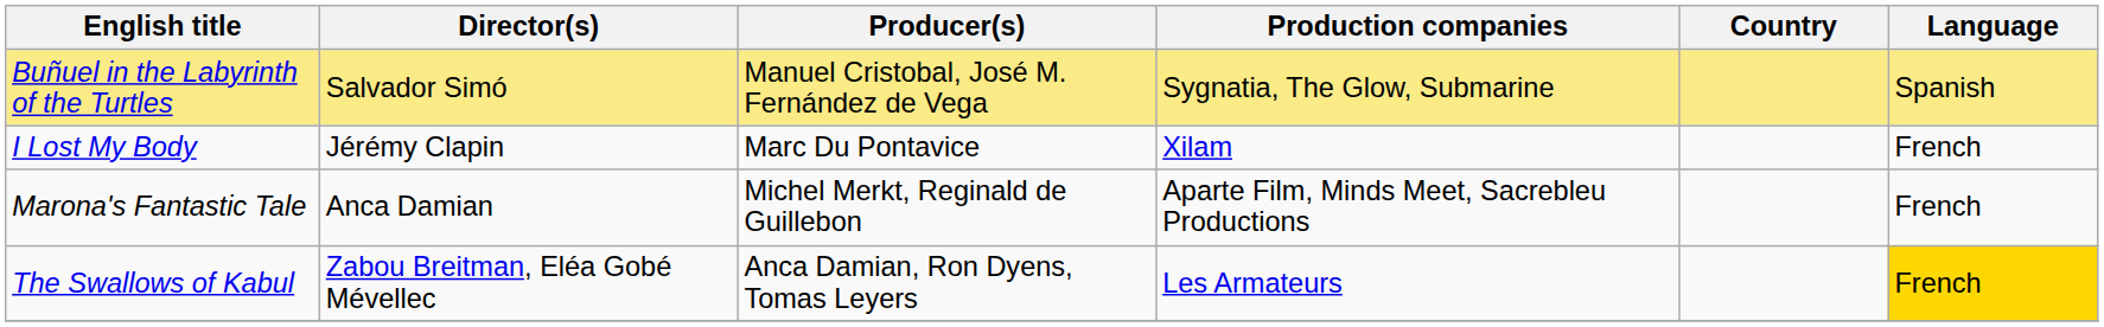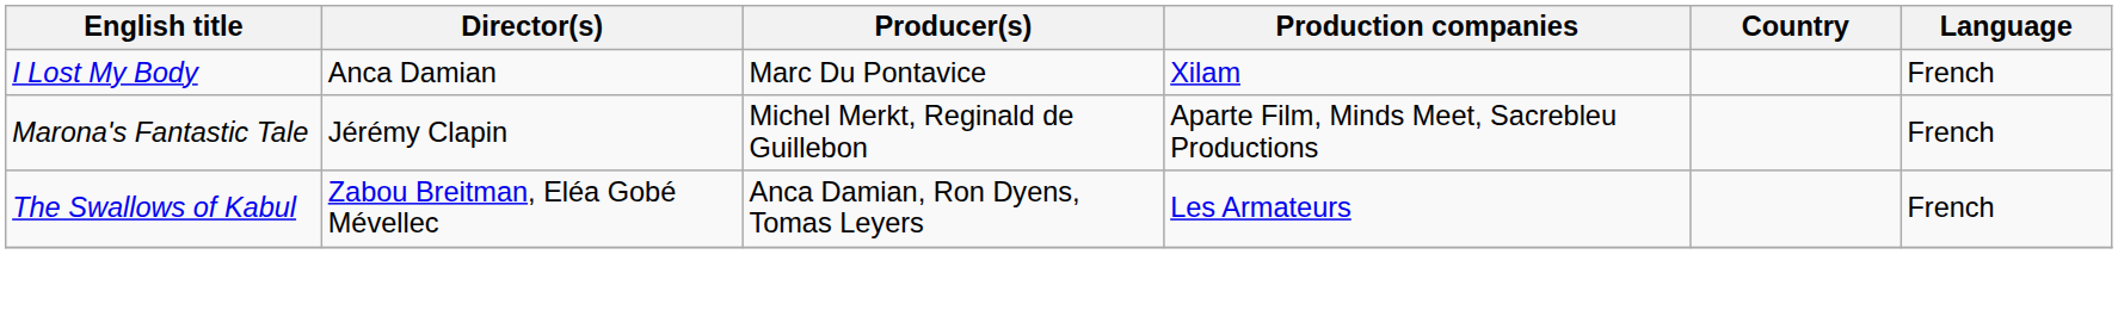- row: Buñuel in the Labyrinth of the Turtles | Salvador Simó | Manuel Cristobal, José M. Fernández de Vega | Sygnatia, The Glow, Submarine | Spanish
I Lost My Body | Director(s): Jérémy Clapin -> Anca Damian
Marona's Fantastic Tale | Director(s): Anca Damian -> Jérémy Clapin
The Swallows of Kabul | Language: gold background -> no background
